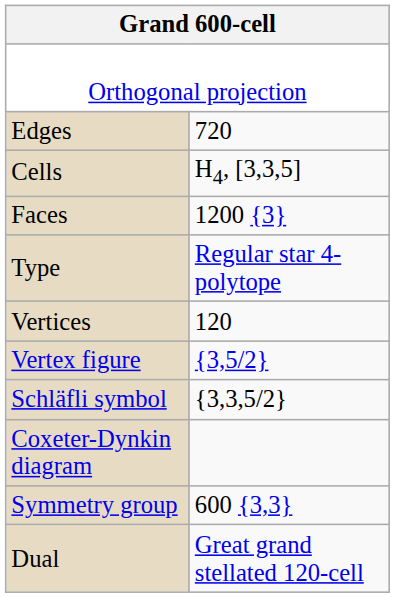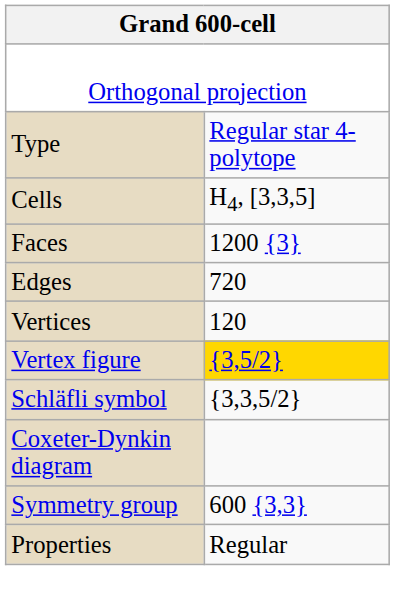rows swapped: Type <-> Edges
Vertex figure | column 2: no background -> gold background
- row: Dual | Great grand stellated 120-cell
+ row: Properties | Regular
